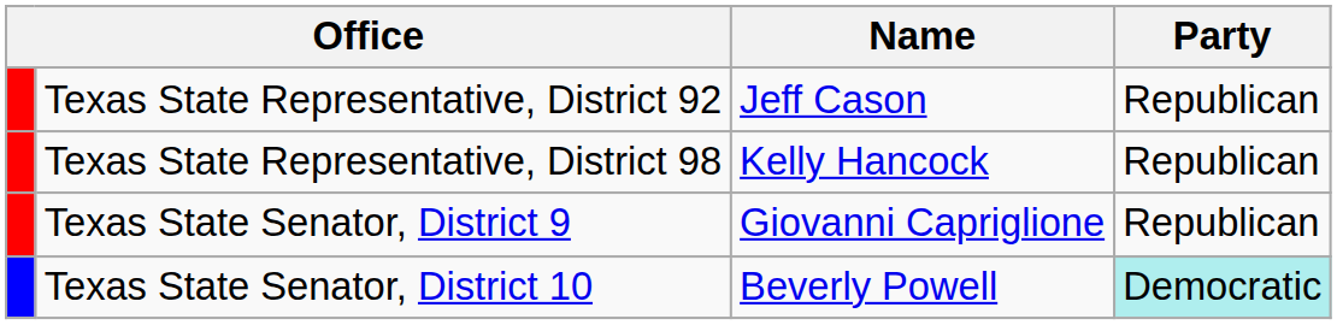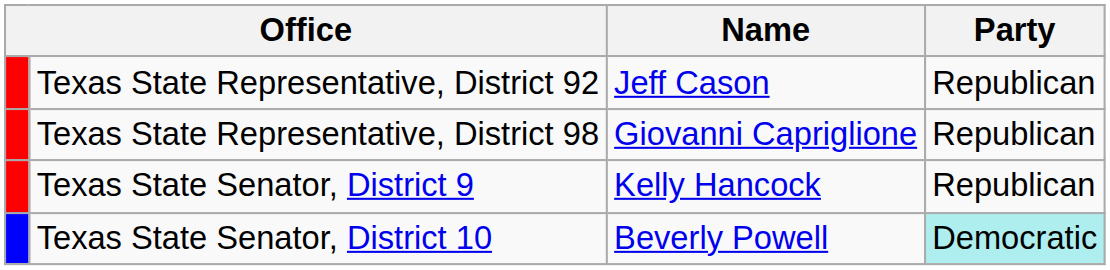Texas State Representative, District 98 | Name: Kelly Hancock -> Giovanni Capriglione
Texas State Senator, District 9 | Name: Giovanni Capriglione -> Kelly Hancock
